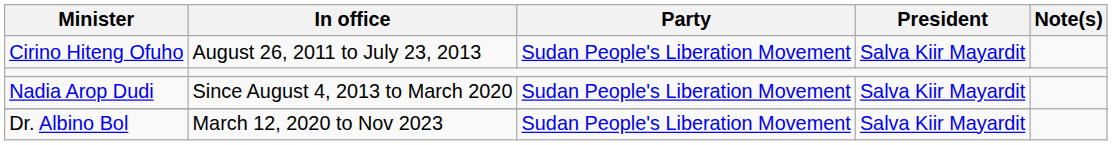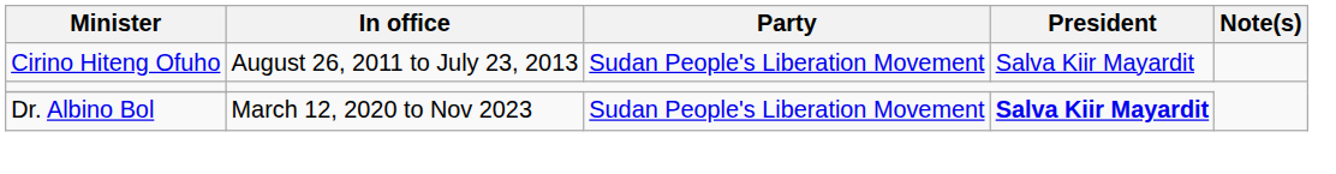- row: Nadia Arop Dudi | Since August 4, 2013 to March 2020 | Sudan People's Liberation Movement | Salva Kiir Mayardit
Dr. Albino Bol | President: normal -> bold
